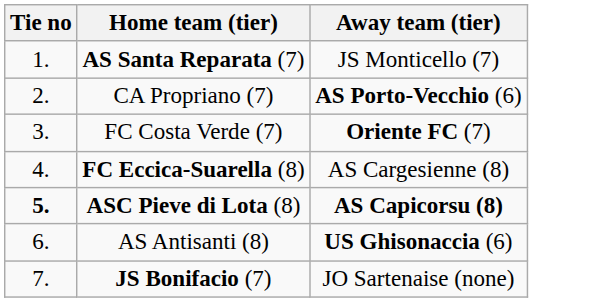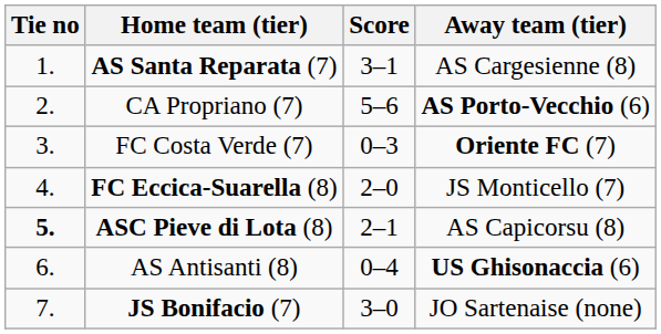+ column: Score | 3–1 | 5–6 | 0–3 | 2–0 | 2–1 | 0–4 | 3–0
AS Santa Reparata (7) | Away team (tier): JS Monticello (7) -> AS Cargesienne (8)
FC Eccica-Suarella (8) | Away team (tier): AS Cargesienne (8) -> JS Monticello (7)
ASC Pieve di Lota (8) | Away team (tier): bold -> normal
